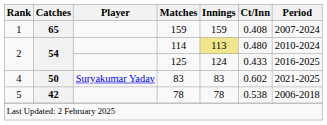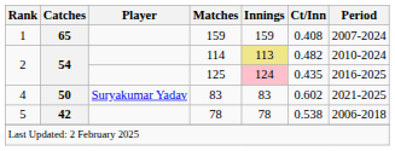114 | Ct/Inn: 0.480 -> 0.482
125 | Innings: no background -> pink background
125 | Ct/Inn: 0.433 -> 0.435
